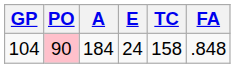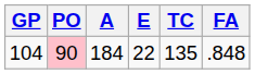104 | E: 24 -> 22
104 | TC: 158 -> 135
